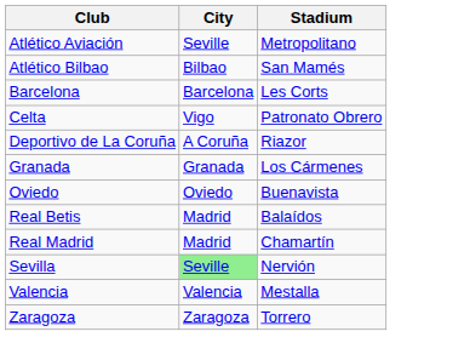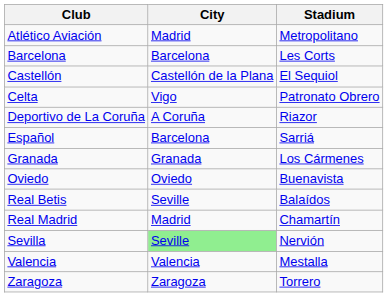Atlético Aviación | City: Seville -> Madrid
- row: Atlético Bilbao | Bilbao | San Mamés
+ row: Castellón | Castellón de la Plana | El Sequiol
+ row: Español | Barcelona | Sarriá
Real Betis | City: Madrid -> Seville
